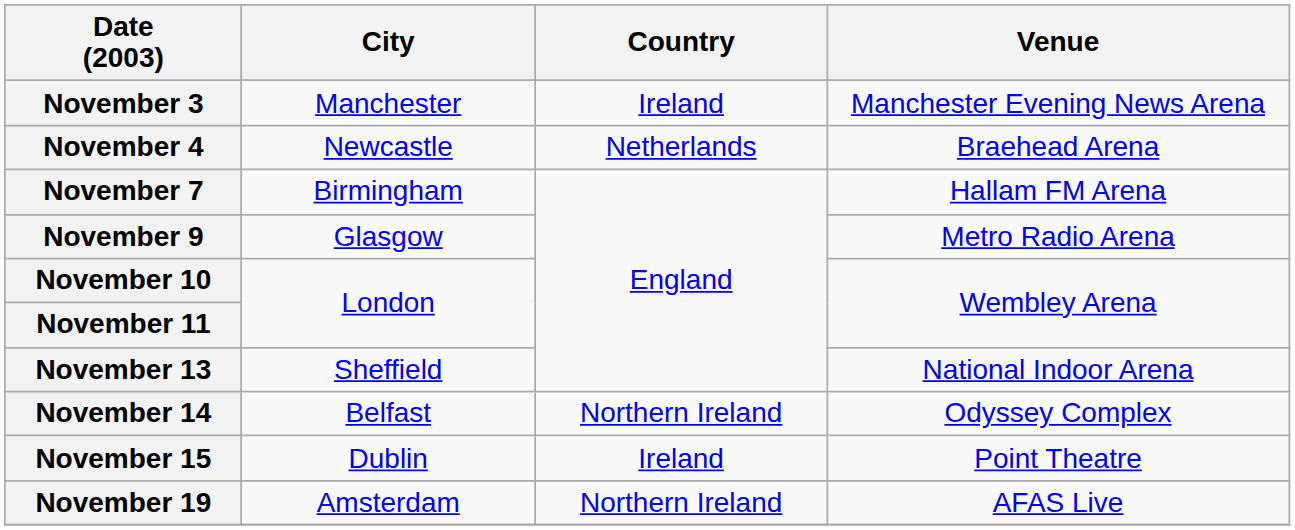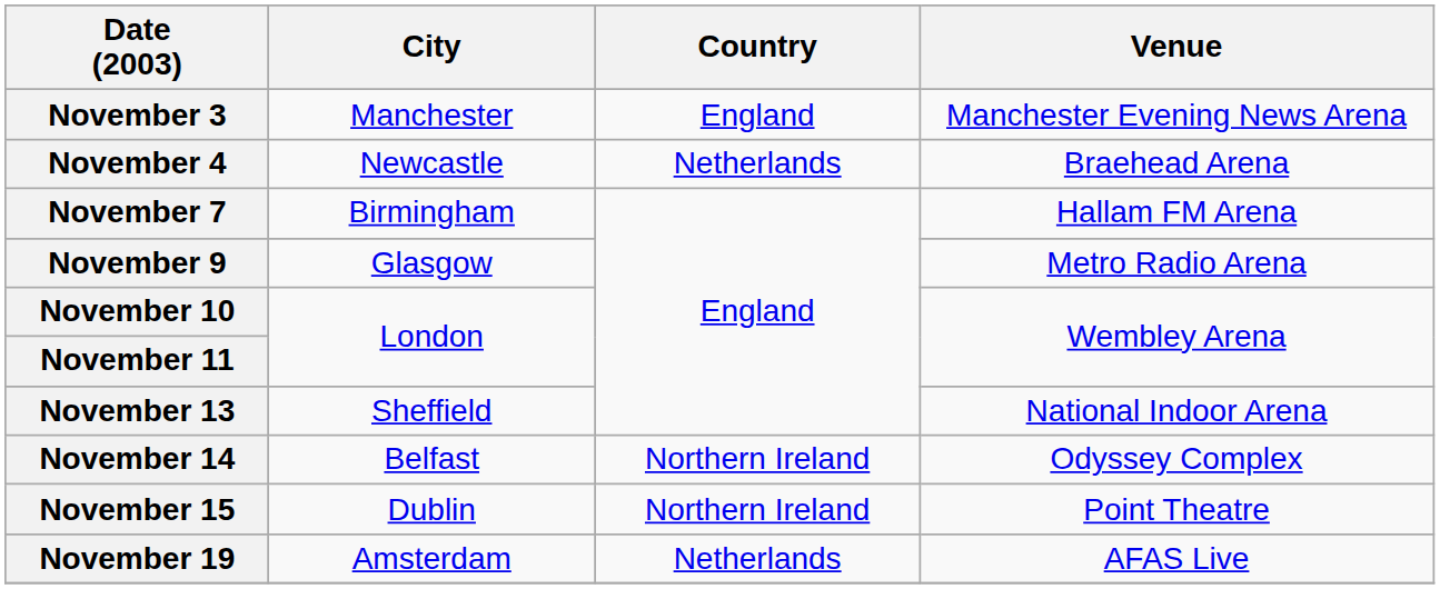November 3 | Country: Ireland -> England
November 15 | Country: Ireland -> Northern Ireland
November 19 | Country: Northern Ireland -> Netherlands
